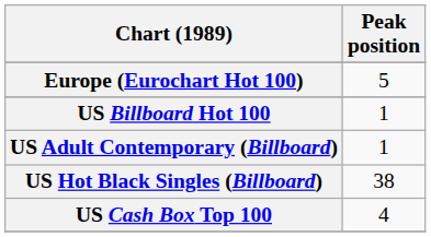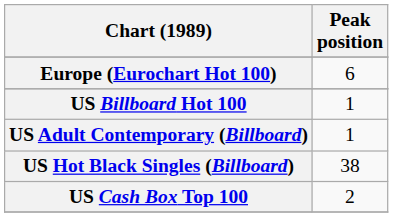Europe (Eurochart Hot 100) | Peak position: 5 -> 6
US Cash Box Top 100 | Peak position: 4 -> 2
